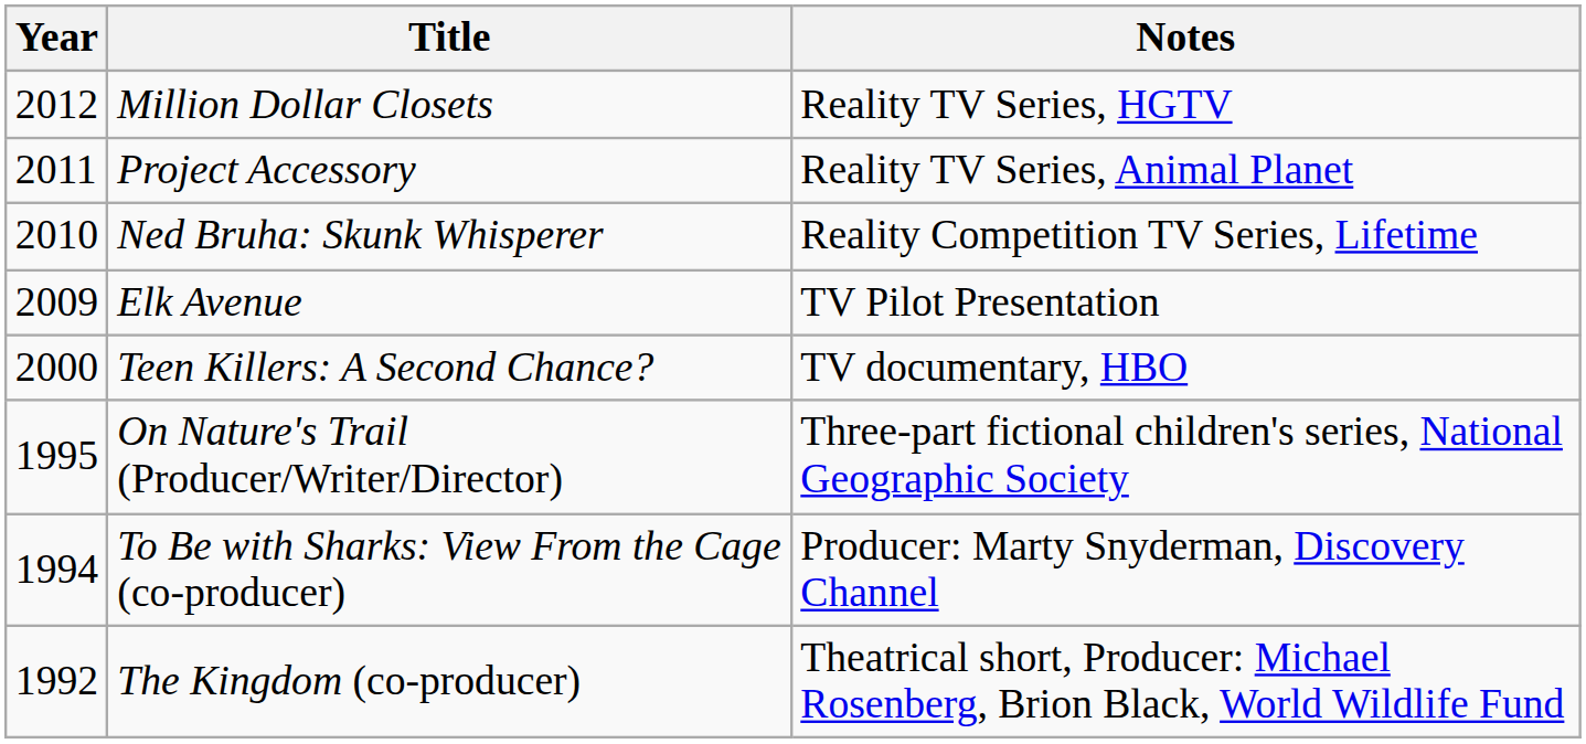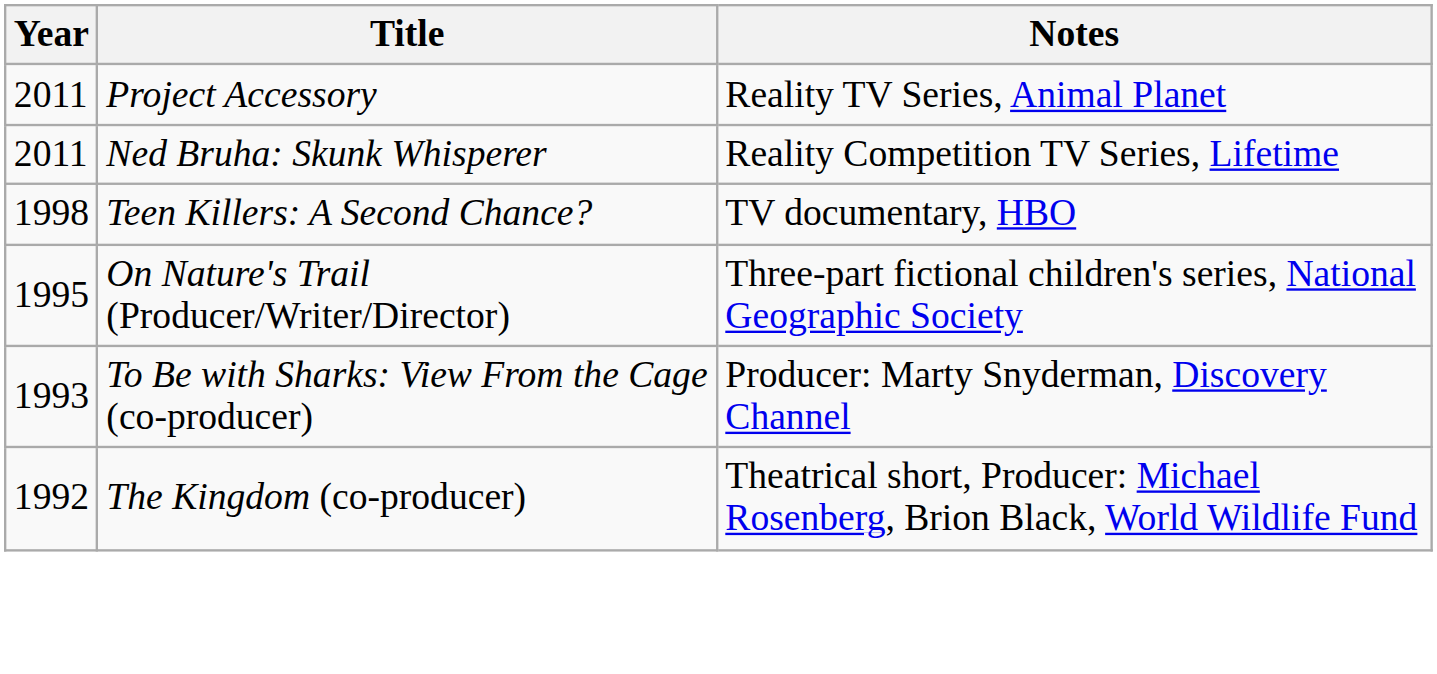- row: 2012 | Million Dollar Closets | Reality TV Series, HGTV
Ned Bruha: Skunk Whisperer | Year: 2010 -> 2011
- row: 2009 | Elk Avenue | TV Pilot Presentation
Teen Killers: A Second Chance? | Year: 2000 -> 1998
To Be with Sharks: View From the Cage (co-producer) | Year: 1994 -> 1993
